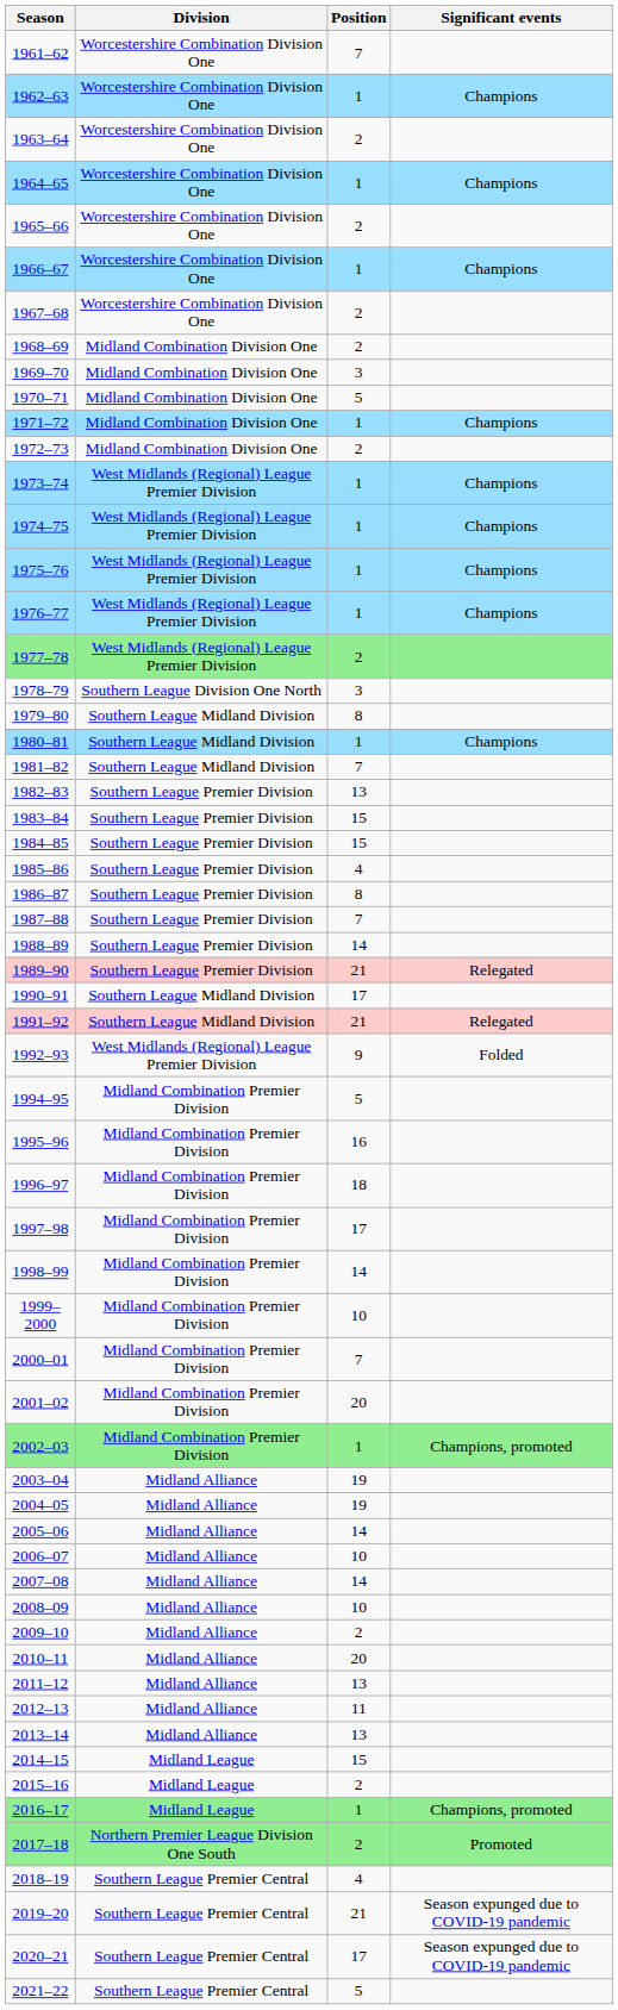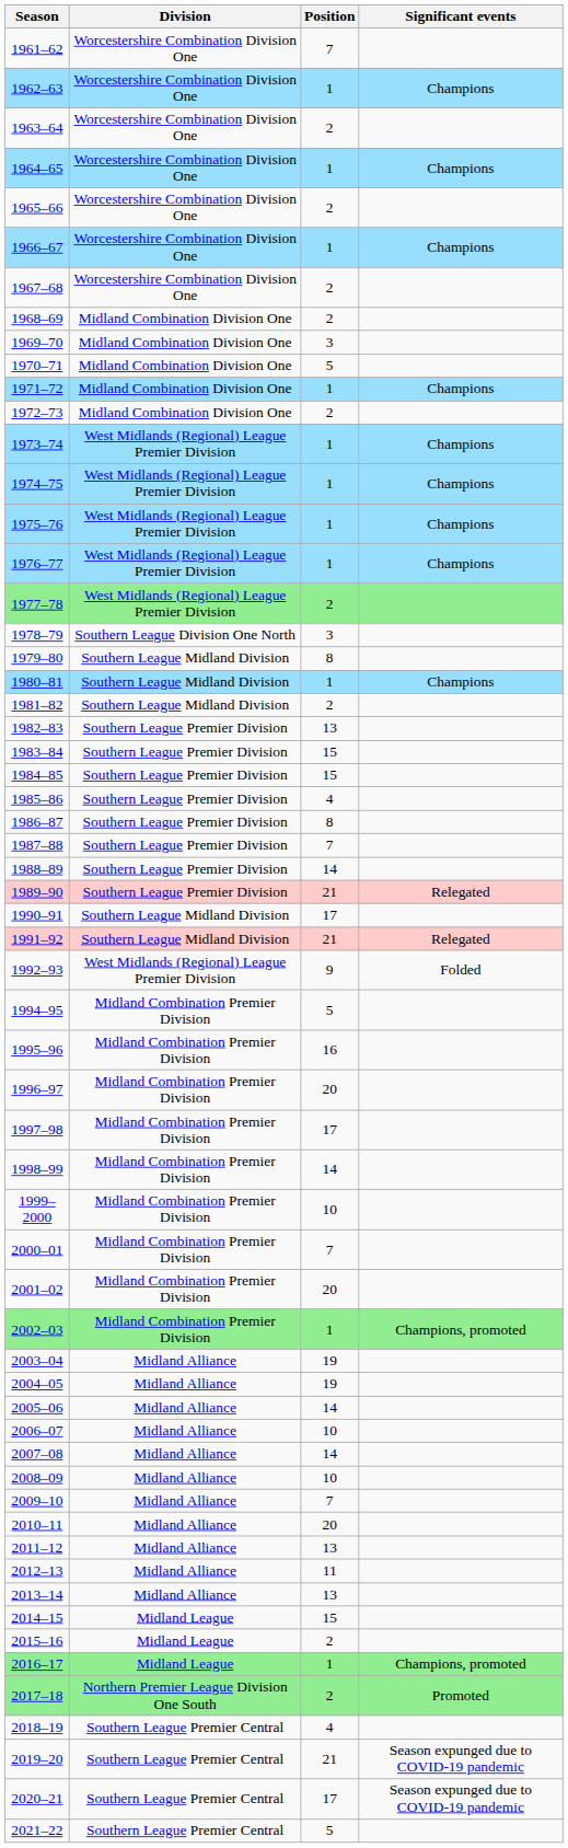1981–82 | Position: 7 -> 2
1996–97 | Position: 18 -> 20
2009–10 | Position: 2 -> 7
